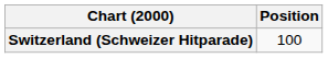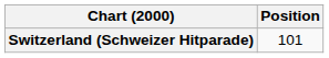Switzerland (Schweizer Hitparade) | Position: 100 -> 101
